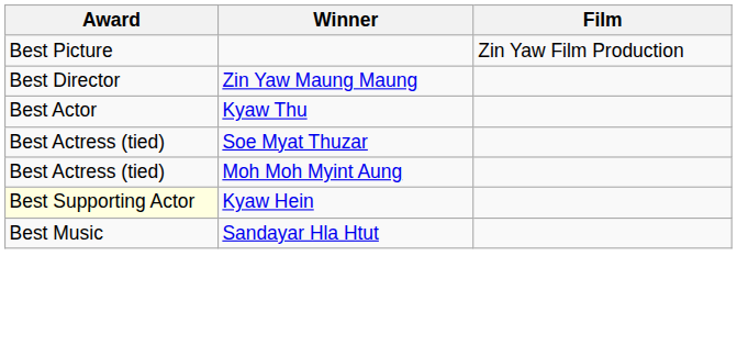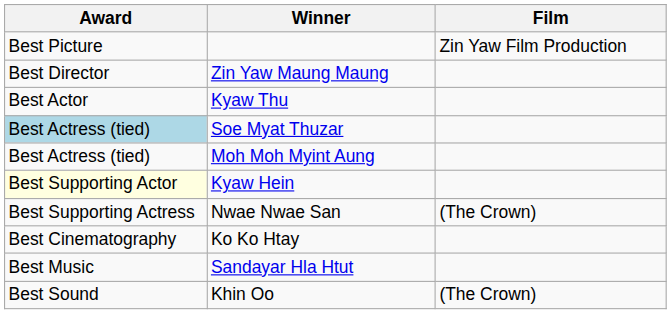Soe Myat Thuzar | Award: no background -> lightblue background
+ row: Best Supporting Actress | Nwae Nwae San | (The Crown)
+ row: Best Cinematography | Ko Ko Htay
+ row: Best Sound | Khin Oo | (The Crown)
